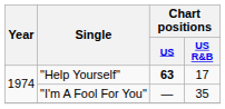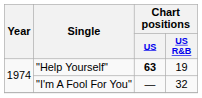"Help Yourself" | Chart positions / US R&B: 17 -> 19
"I'm A Fool For You" | Chart positions / US R&B: 35 -> 32
